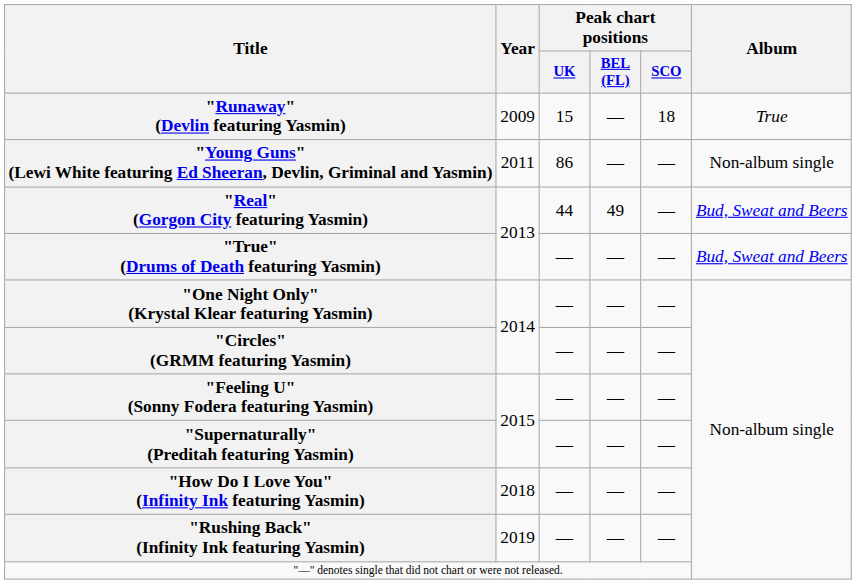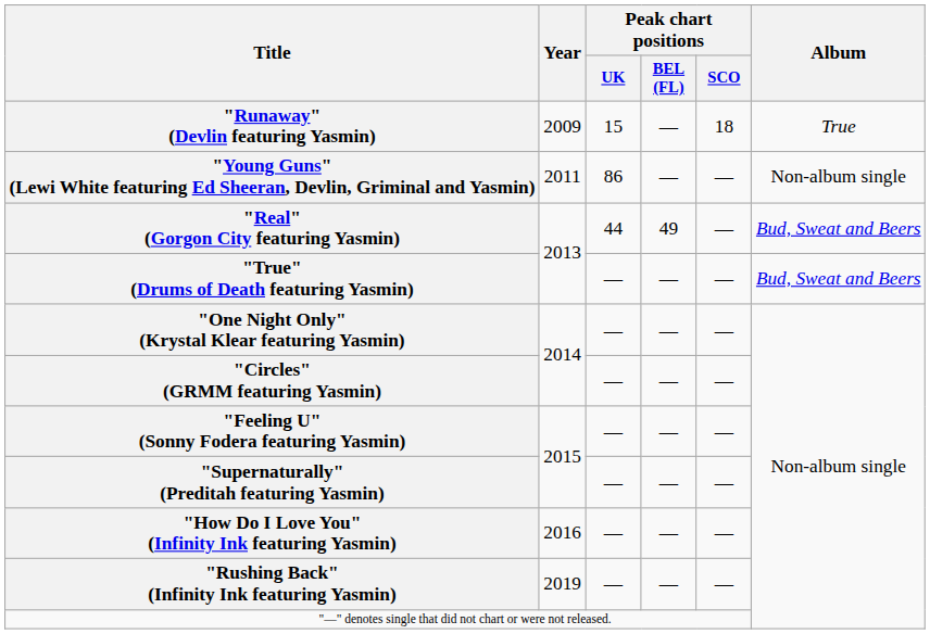"How Do I Love You" (Infinity Ink featuring Yasmin) | Year: 2018 -> 2016
